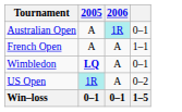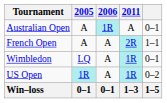+ column: 2011 | A | 2R | 1R | 1R | 1–3
Wimbledon | 2005: bold -> normal
